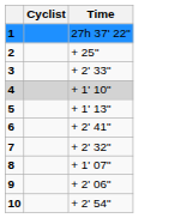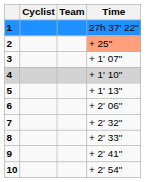+ column: Team
2 | Time: no background -> lightsalmon background
3 | Time: + 2' 33" -> + 1' 07"
6 | Time: + 2' 41" -> + 2' 06"
8 | Time: + 1' 07" -> + 2' 33"
9 | Time: + 2' 06" -> + 2' 41"
